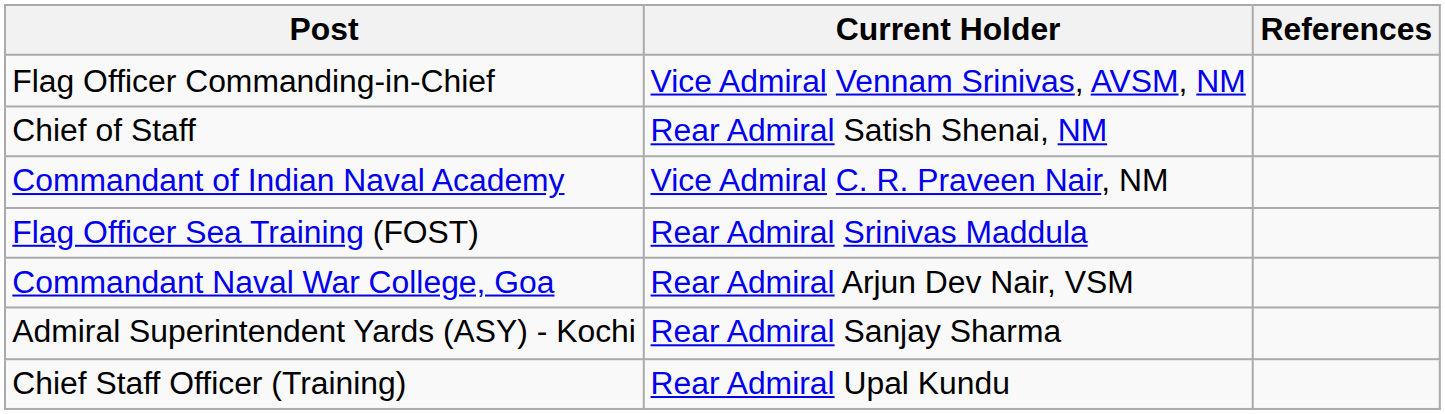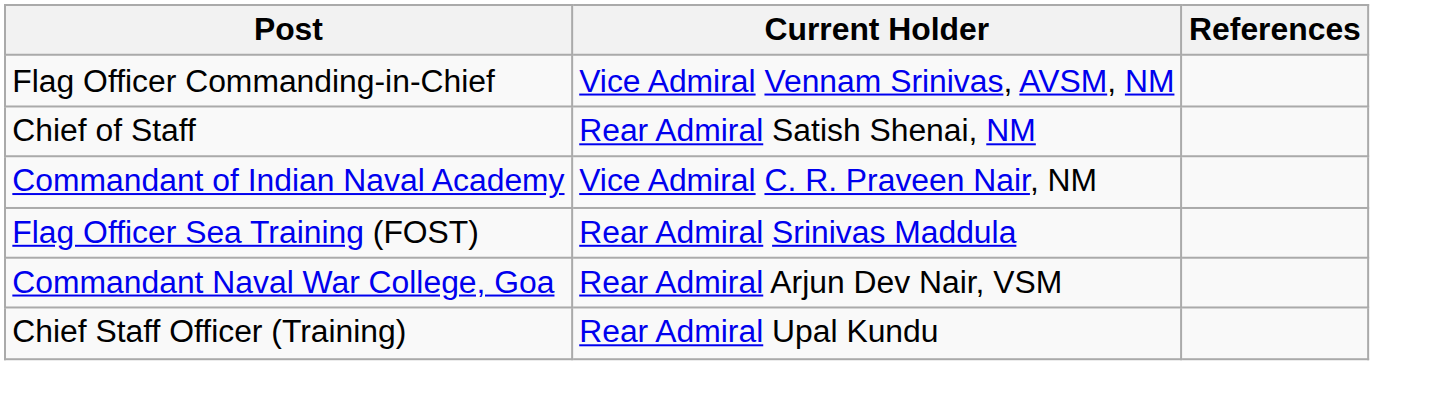- row: Admiral Superintendent Yards (ASY) - Kochi | Rear Admiral Sanjay Sharma
